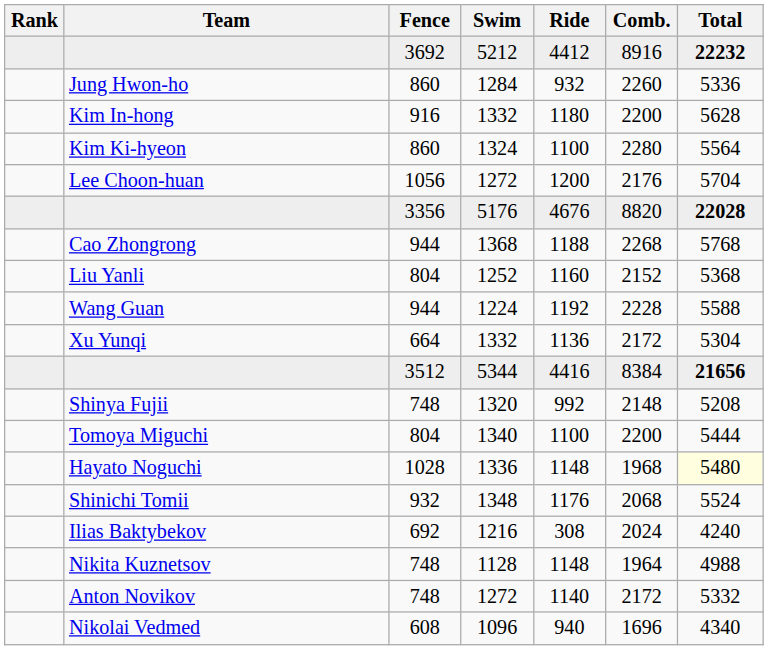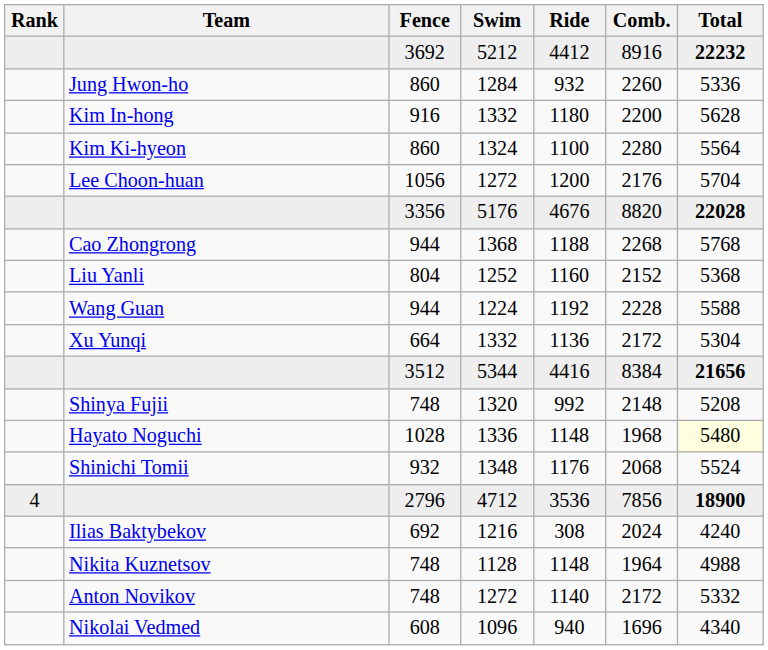- row: Tomoya Miguchi | 804 | 1340 | 1100 | 2200 | 5444
+ row: 4 | 2796 | 4712 | 3536 | 7856 | 18900
